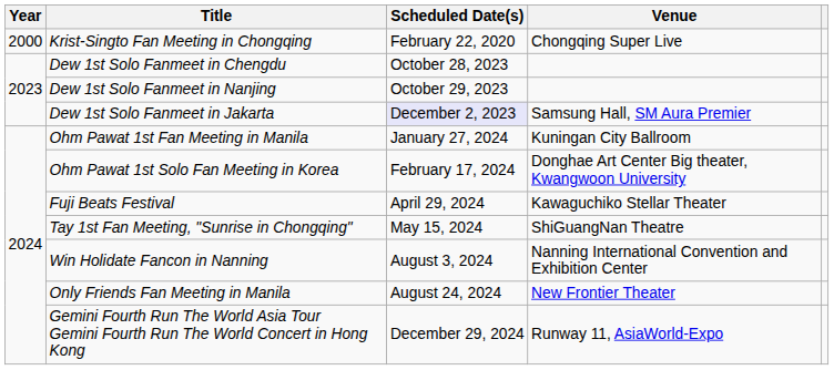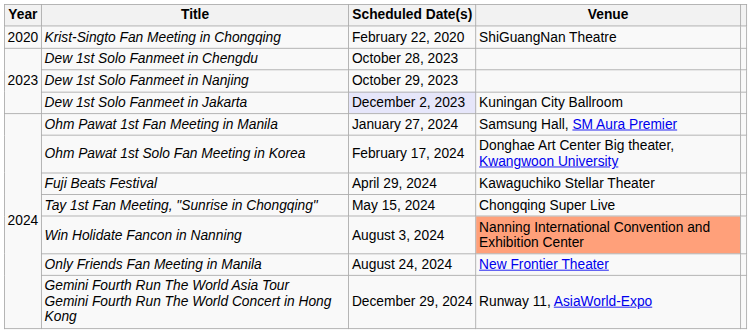Krist-Singto Fan Meeting in Chongqing | Year: 2000 -> 2020
Krist-Singto Fan Meeting in Chongqing | Venue: Chongqing Super Live -> ShiGuangNan Theatre
Dew 1st Solo Fanmeet in Jakarta | Venue: Samsung Hall, SM Aura Premier -> Kuningan City Ballroom
Ohm Pawat 1st Fan Meeting in Manila | Venue: Kuningan City Ballroom -> Samsung Hall, SM Aura Premier
Tay 1st Fan Meeting, "Sunrise in Chongqing" | Venue: ShiGuangNan Theatre -> Chongqing Super Live
Win Holidate Fancon in Nanning | Venue: no background -> lightsalmon background
